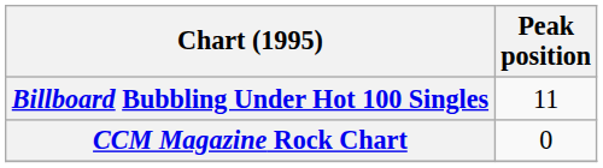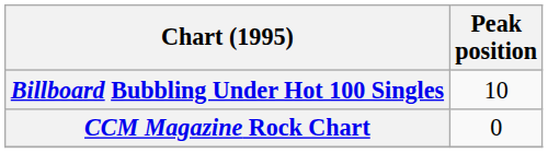Billboard Bubbling Under Hot 100 Singles | Peak position: 11 -> 10
